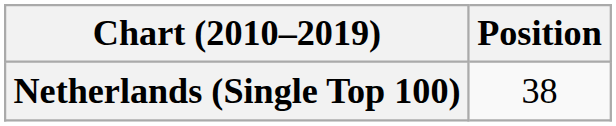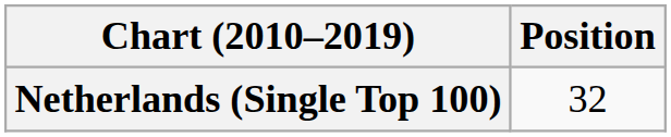Netherlands (Single Top 100) | Position: 38 -> 32
